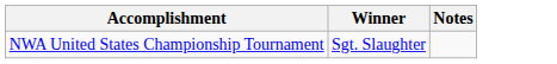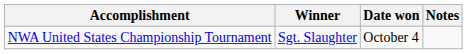+ column: Date won | October 4
